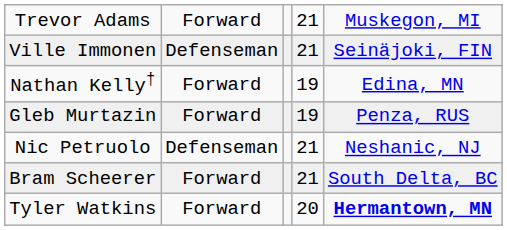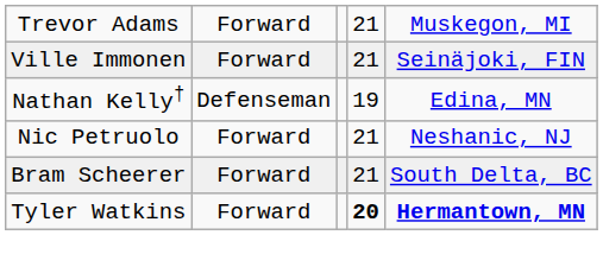Ville Immonen | column 2: Defenseman -> Forward
Nathan Kelly† | column 2: Forward -> Defenseman
- row: Gleb Murtazin | Forward | 19 | Penza, RUS
Nic Petruolo | column 2: Defenseman -> Forward
Tyler Watkins | column 4: normal -> bold
